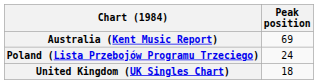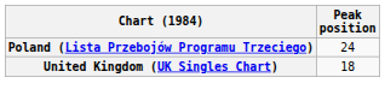- row: Australia (Kent Music Report) | 69
